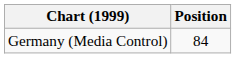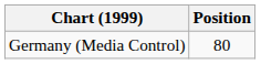Germany (Media Control) | Position: 84 -> 80
